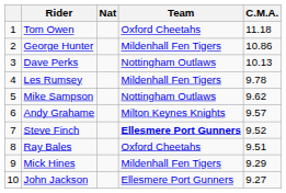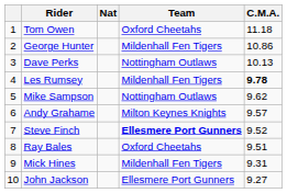Les Rumsey | C.M.A.: normal -> bold
Mick Hines | C.M.A.: 9.29 -> 9.31
